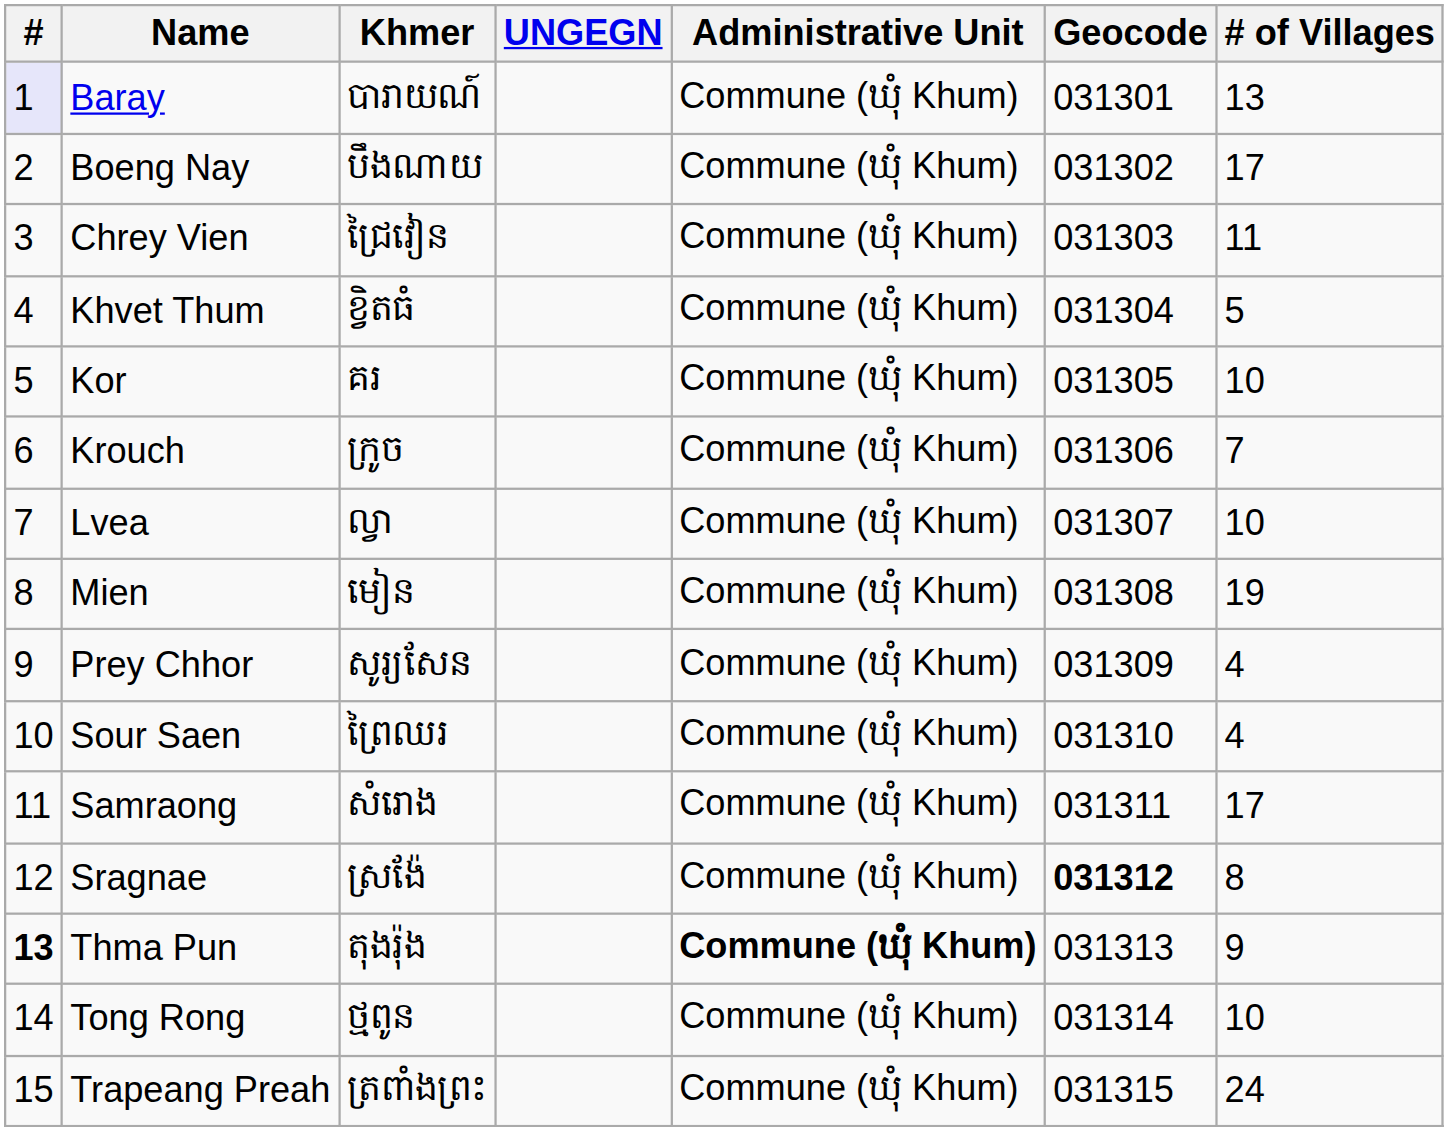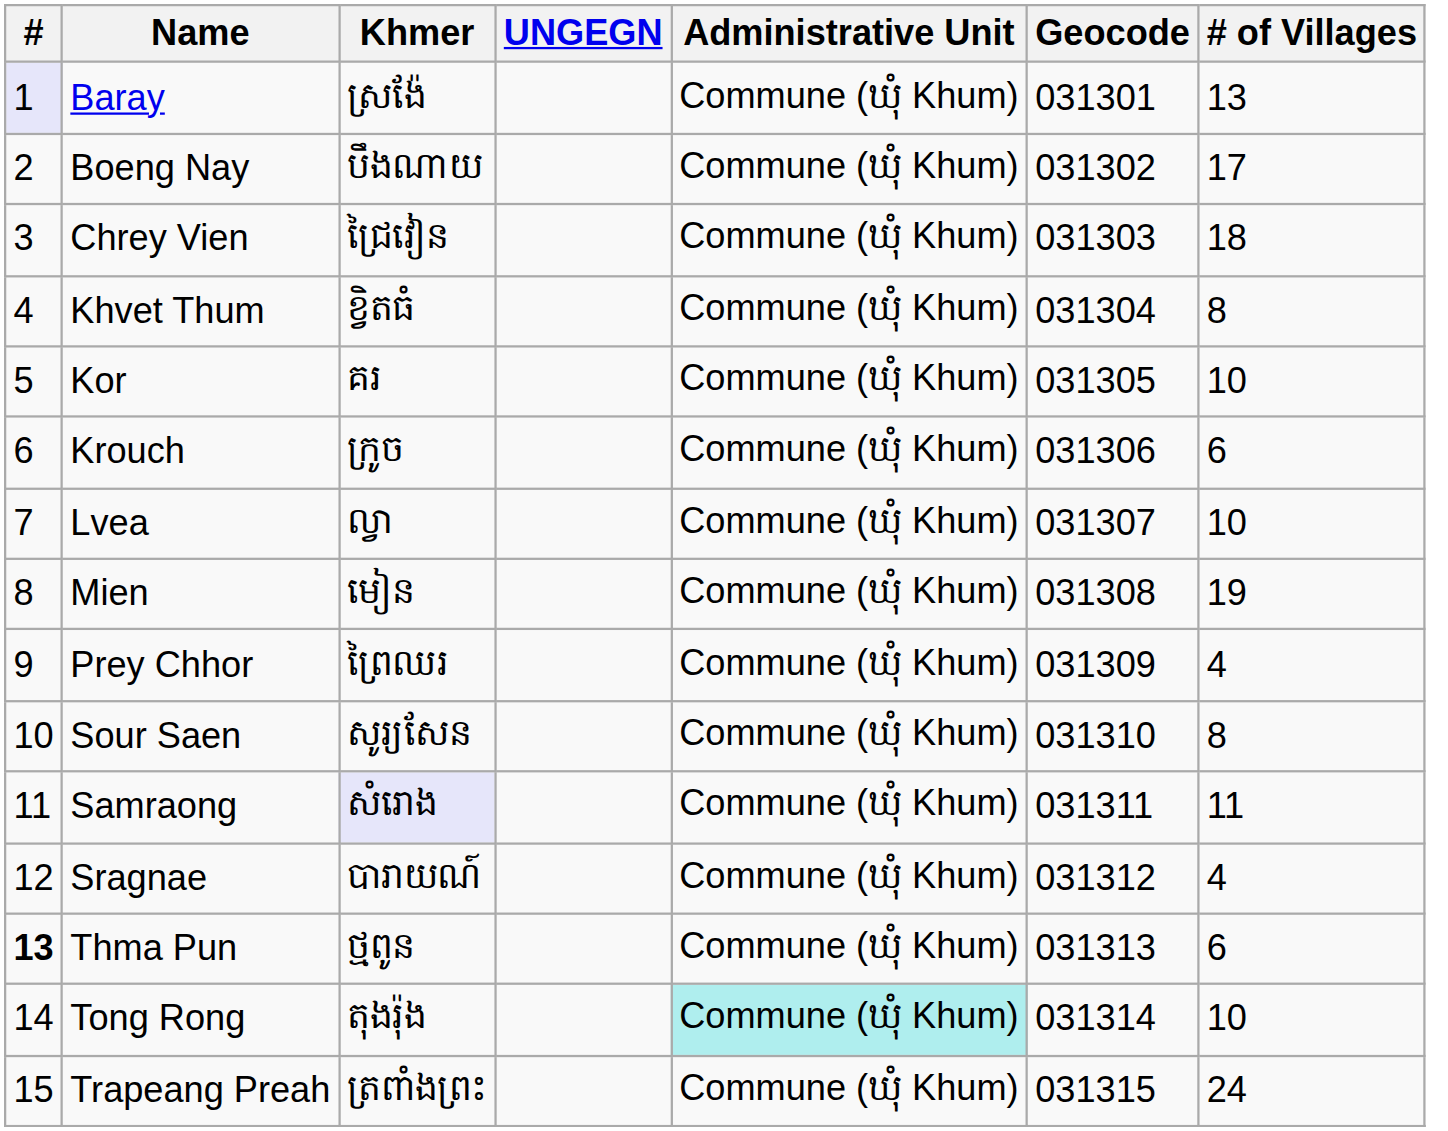Baray | Khmer: បារាយណ៍ -> ស្រង៉ែ
Chrey Vien | # of Villages: 11 -> 18
Khvet Thum | # of Villages: 5 -> 8
Krouch | # of Villages: 7 -> 6
Prey Chhor | Khmer: សូរ្យសែន -> ព្រៃឈរ
Sour Saen | Khmer: ព្រៃឈរ -> សូរ្យសែន
Sour Saen | # of Villages: 4 -> 8
Samraong | Khmer: no background -> lavender background
Samraong | # of Villages: 17 -> 11
Sragnae | Khmer: ស្រង៉ែ -> បារាយណ៍
Sragnae | Geocode: bold -> normal
Sragnae | # of Villages: 8 -> 4
Thma Pun | Khmer: តុងរ៉ុង -> ថ្មពូន
Thma Pun | Administrative Unit: bold -> normal
Thma Pun | # of Villages: 9 -> 6
Tong Rong | Khmer: ថ្មពូន -> តុងរ៉ុង
Tong Rong | Administrative Unit: no background -> paleturquoise background
